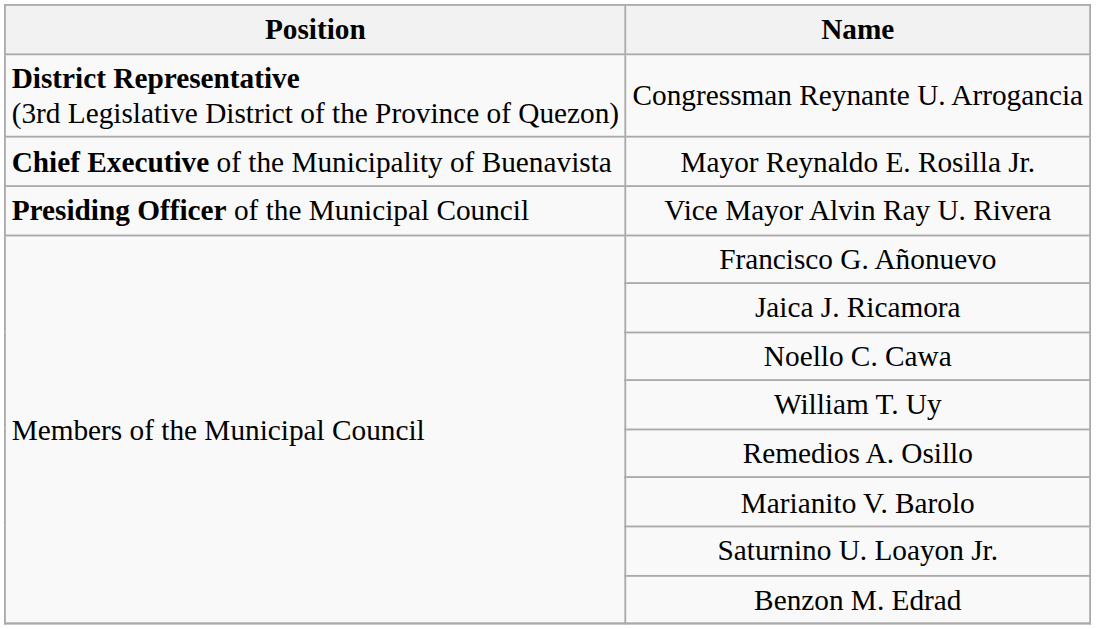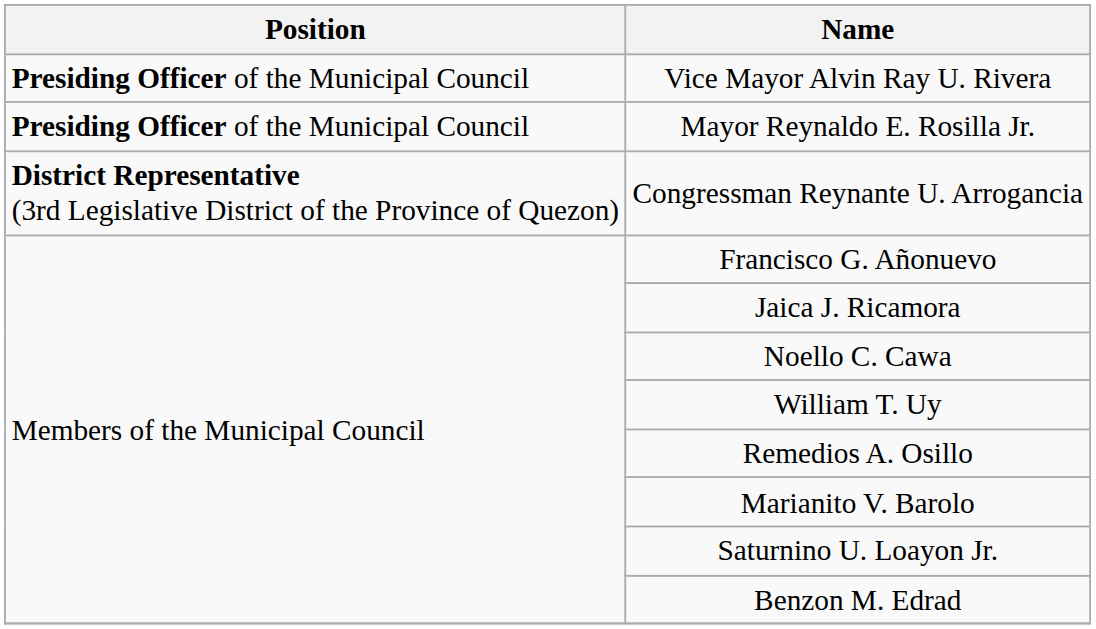rows swapped: Congressman Reynante U. Arrogancia <-> Vice Mayor Alvin Ray U. Rivera
Mayor Reynaldo E. Rosilla Jr. | Position: Chief Executive of the Municipality of Buenavista -> Presiding Officer of the Municipal Council
